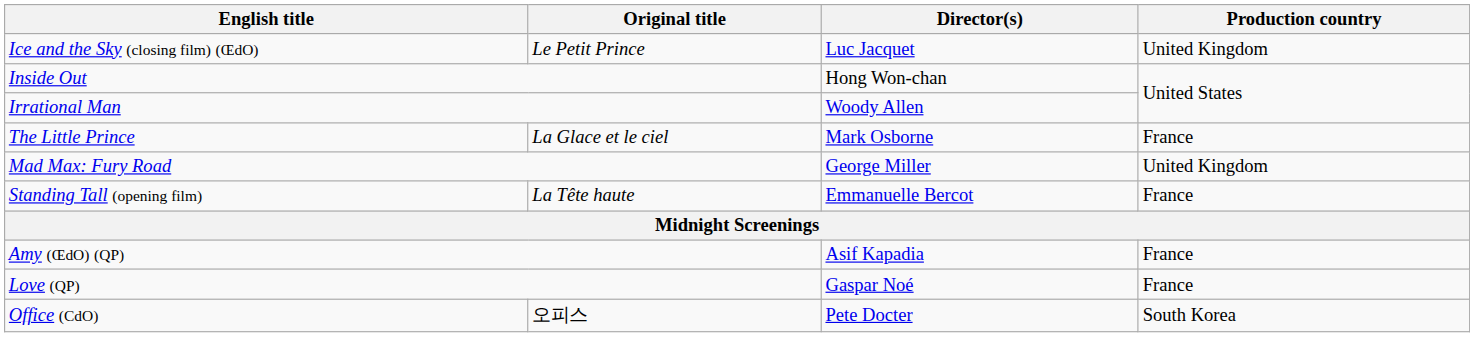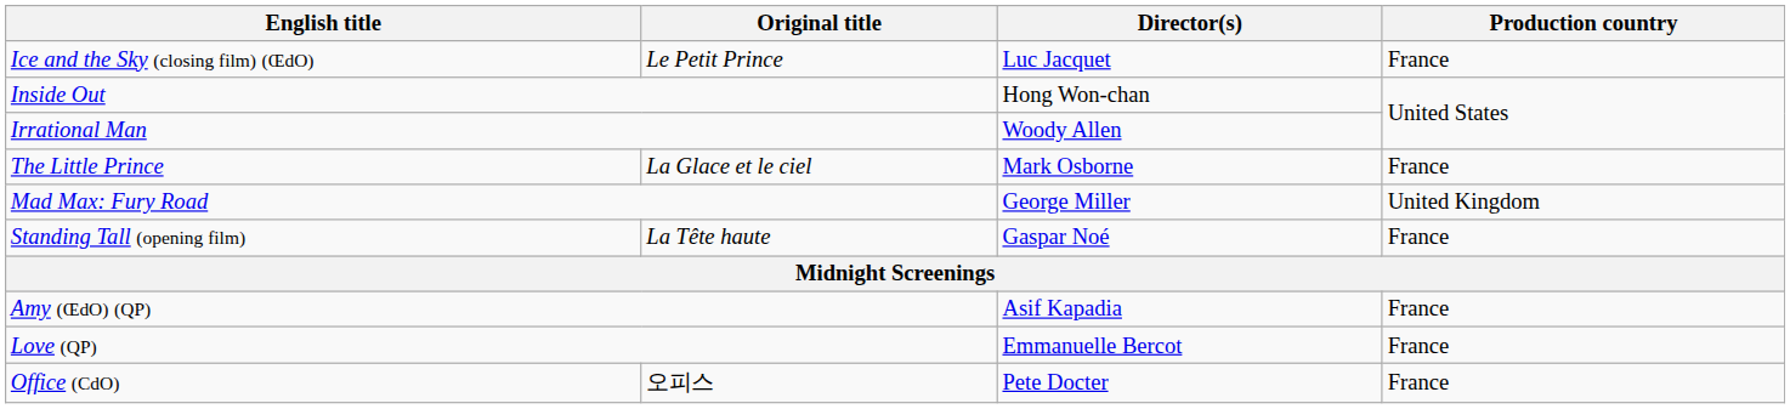Ice and the Sky (closing film) (ŒdO) | Production country: United Kingdom -> France
Standing Tall (opening film) | Director(s): Emmanuelle Bercot -> Gaspar Noé
Love (QP) | Director(s): Gaspar Noé -> Emmanuelle Bercot
Office (CdO) | Production country: South Korea -> France
